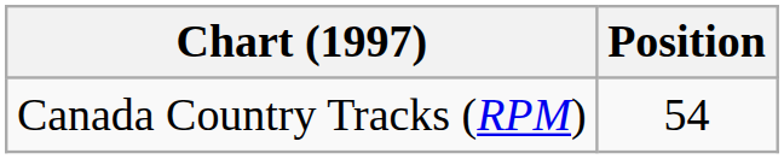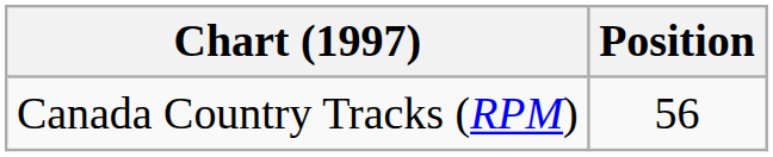Canada Country Tracks (RPM) | Position: 54 -> 56
